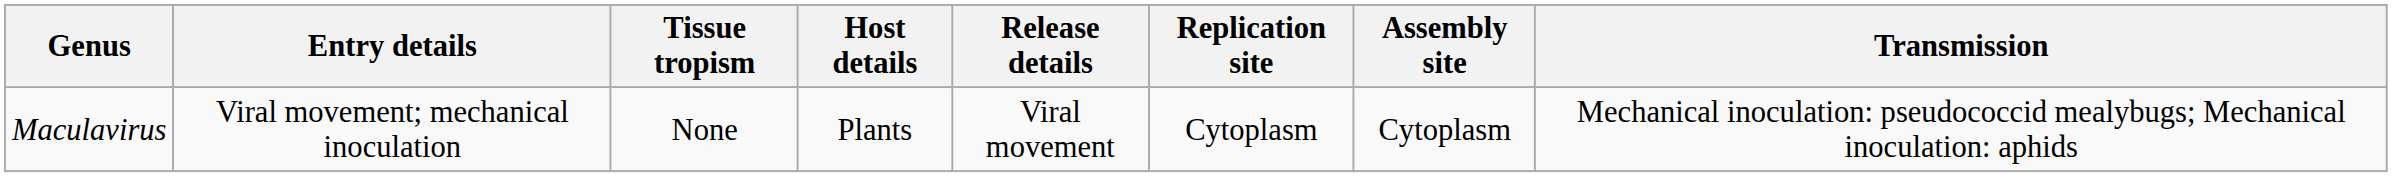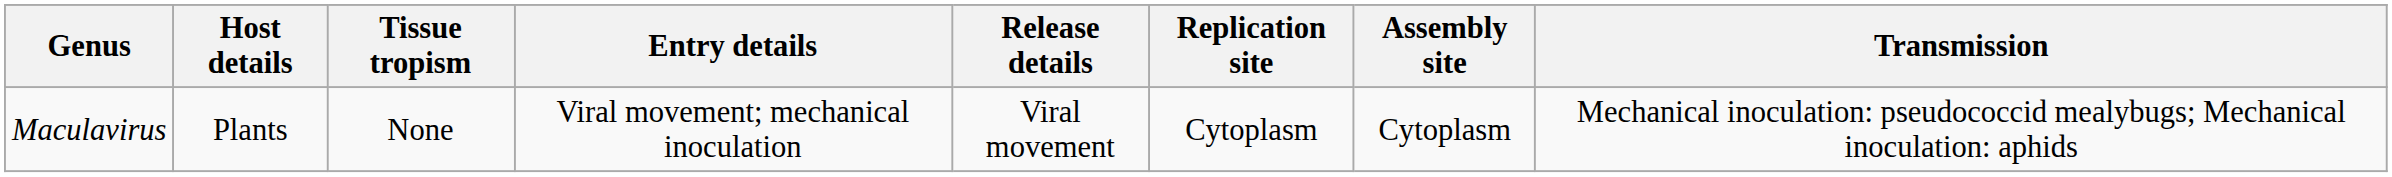columns swapped: Host details <-> Entry details
